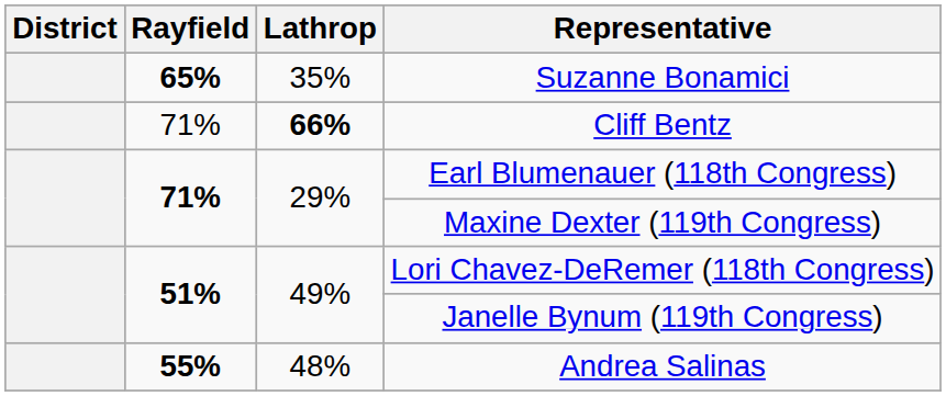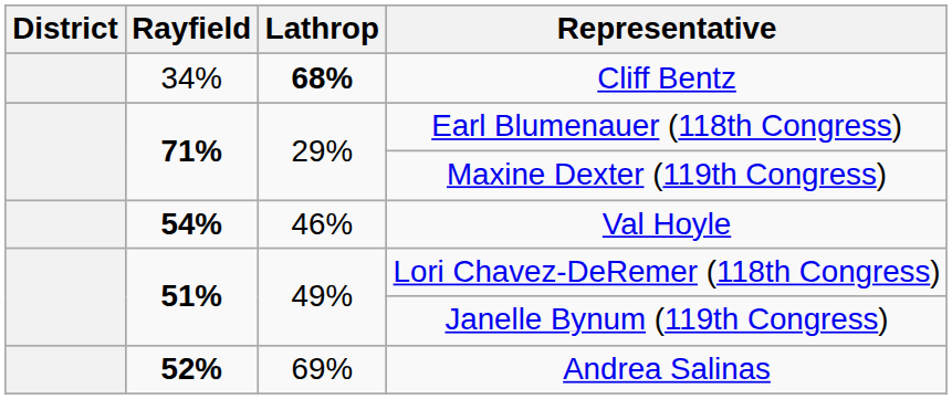- row: 65% | 35% | Suzanne Bonamici
Cliff Bentz | Rayfield: 71% -> 34%
Cliff Bentz | Lathrop: 66% -> 68%
+ row: 54% | 46% | Val Hoyle
Andrea Salinas | Rayfield: 55% -> 52%
Andrea Salinas | Lathrop: 48% -> 69%
